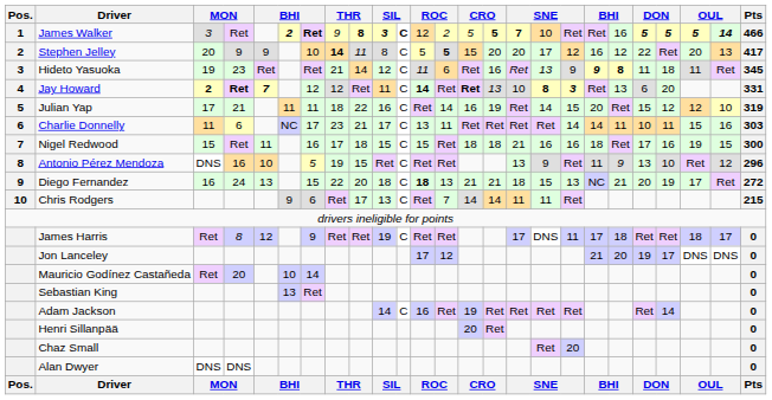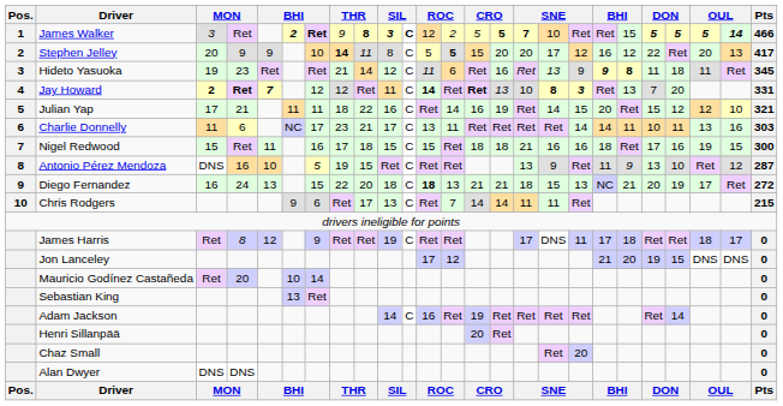James Walker | column 20: 16 -> 15
Jay Howard | column 21: 6 -> 7
Julian Yap | Pts: 319 -> 321
Charlie Donnelly | column 23: 15 -> 13
Antonio Pérez Mendoza | Pts: 296 -> 287
Jon Lanceley | column 22: 17 -> 15
